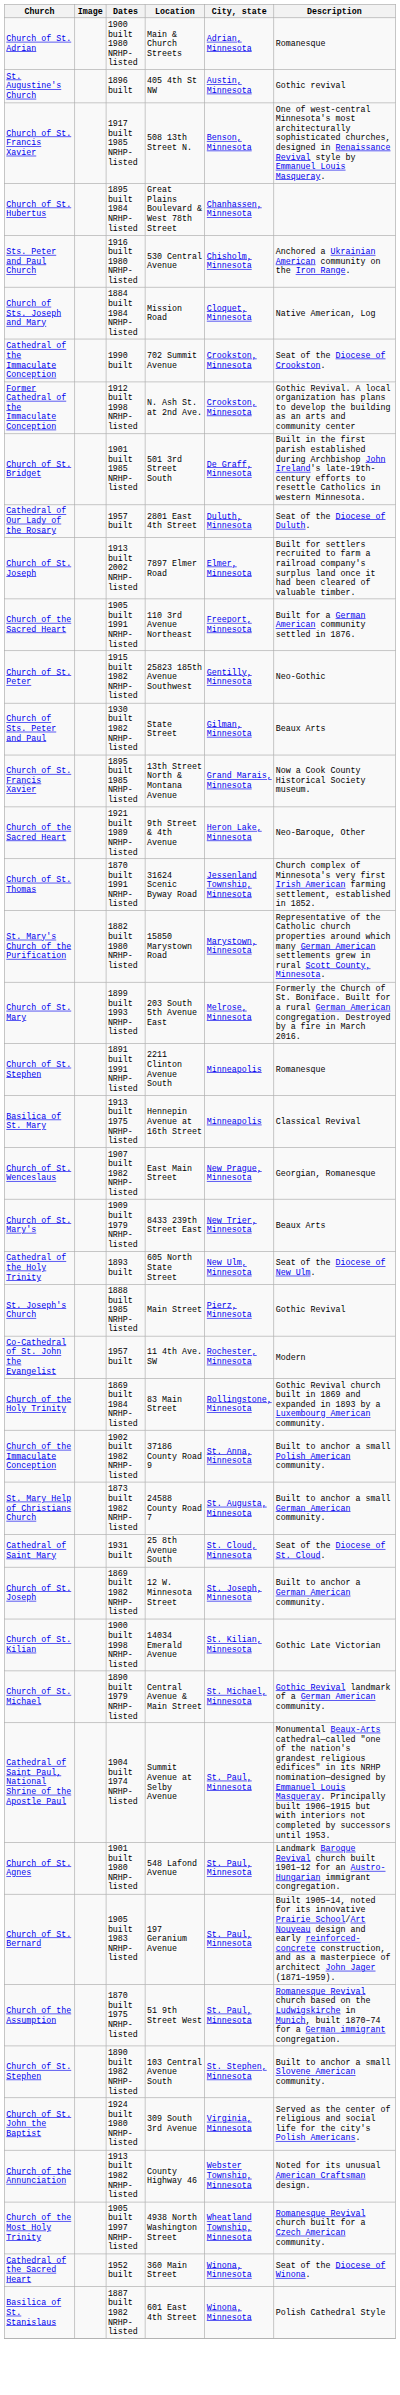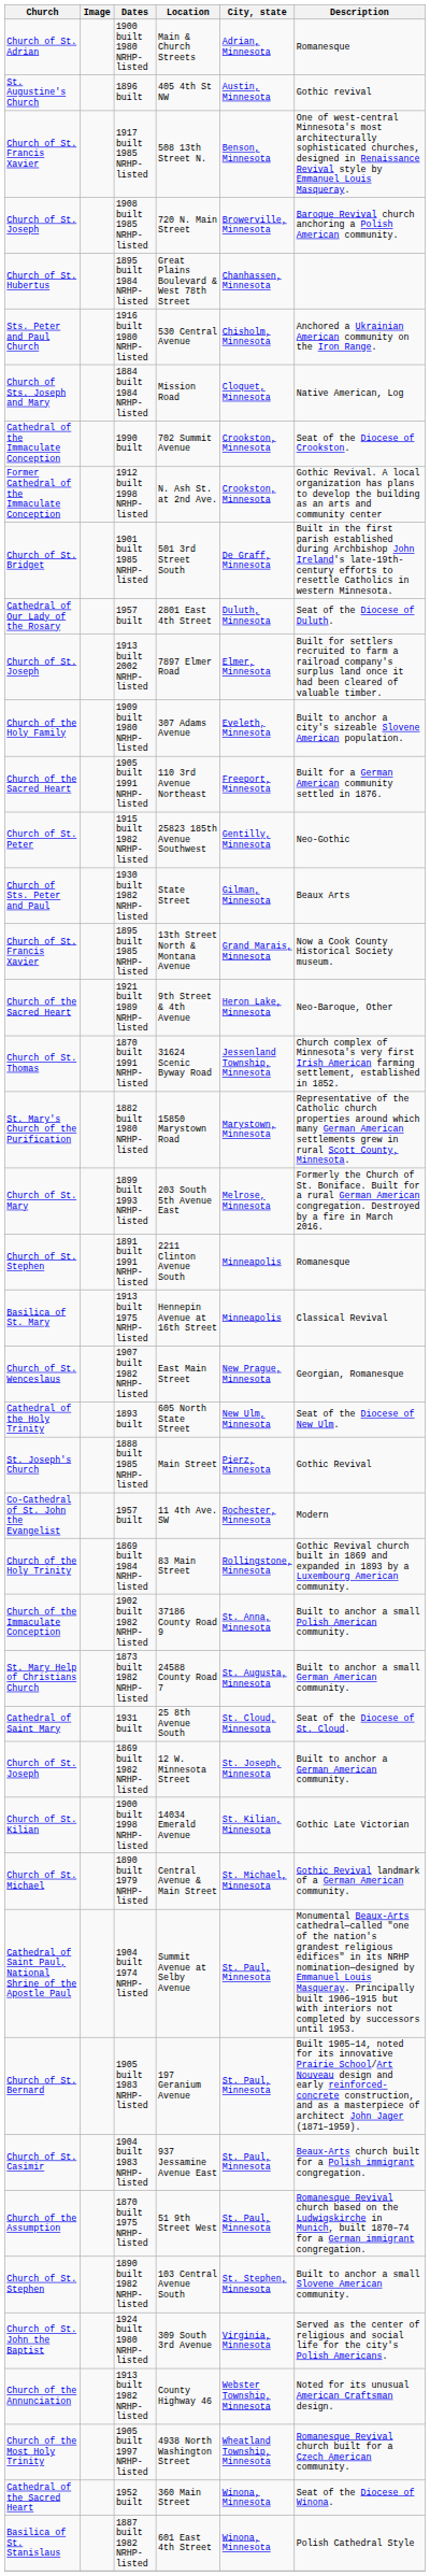+ row: Church of St. Joseph | 1908 built 1985 NRHP-listed | 720 N. Main Street | Browerville, Minnesota | Baroque Revival church anchoring a Polish American community.
+ row: Church of the Holy Family | 1909 built 1980 NRHP-listed | 307 Adams Avenue | Eveleth, Minnesota | Built to anchor a city's sizeable Slovene American population.
- row: Church of St. Mary's | 1909 built 1979 NRHP-listed | 8433 239th Street East | New Trier, Minnesota | Beaux Arts
- row: Church of St. Agnes | 1901 built 1980 NRHP-listed | 548 Lafond Avenue | St. Paul, Minnesota | Landmark Baroque Revival church built 1901–12 for an Austro-Hungarian immigrant congregation.
+ row: Church of St. Casimir | 1904 built 1983 NRHP-listed | 937 Jessamine Avenue East | St. Paul, Minnesota | Beaux-Arts church built for a Polish immigrant congregation.
